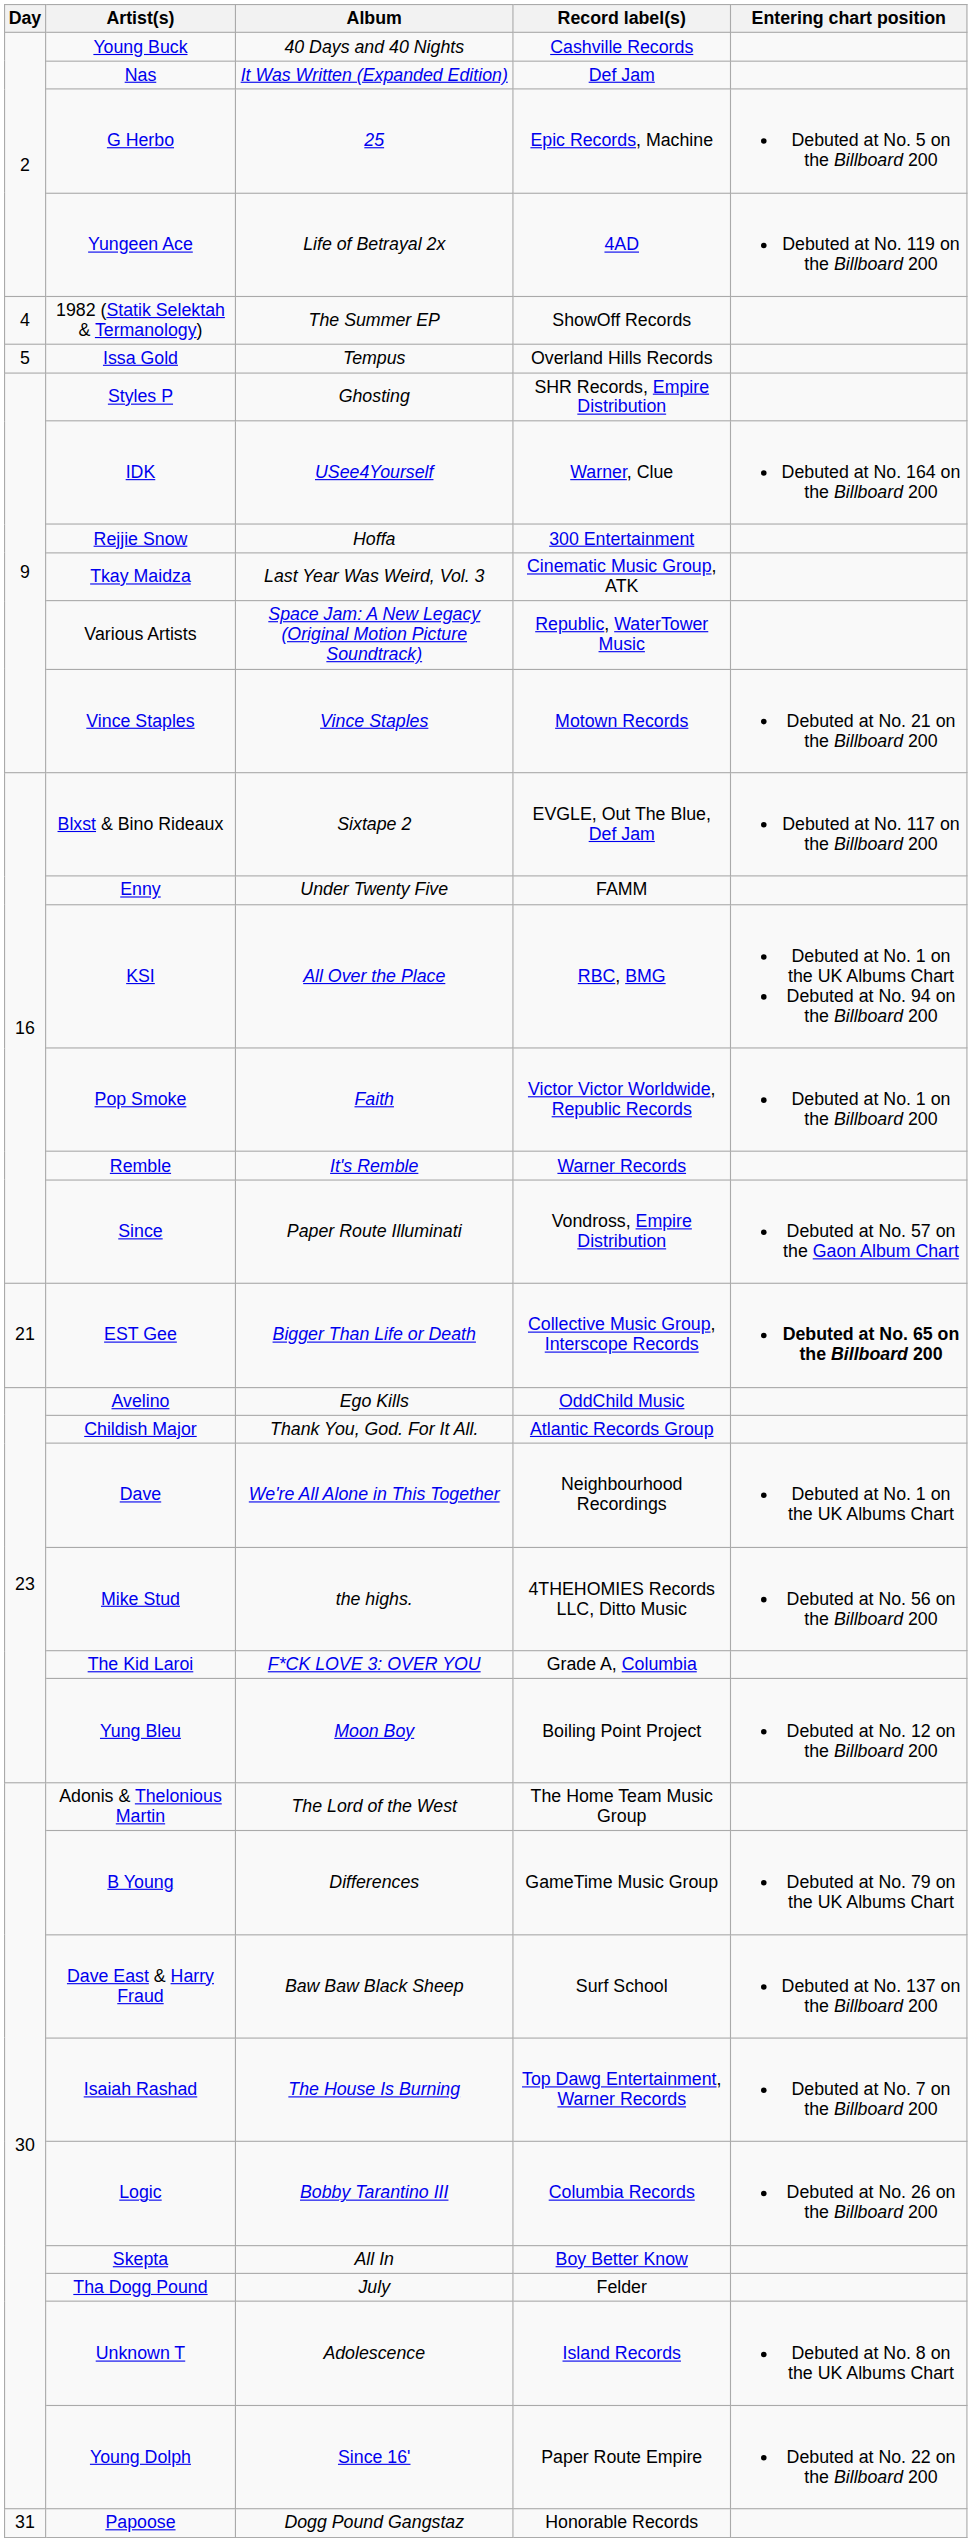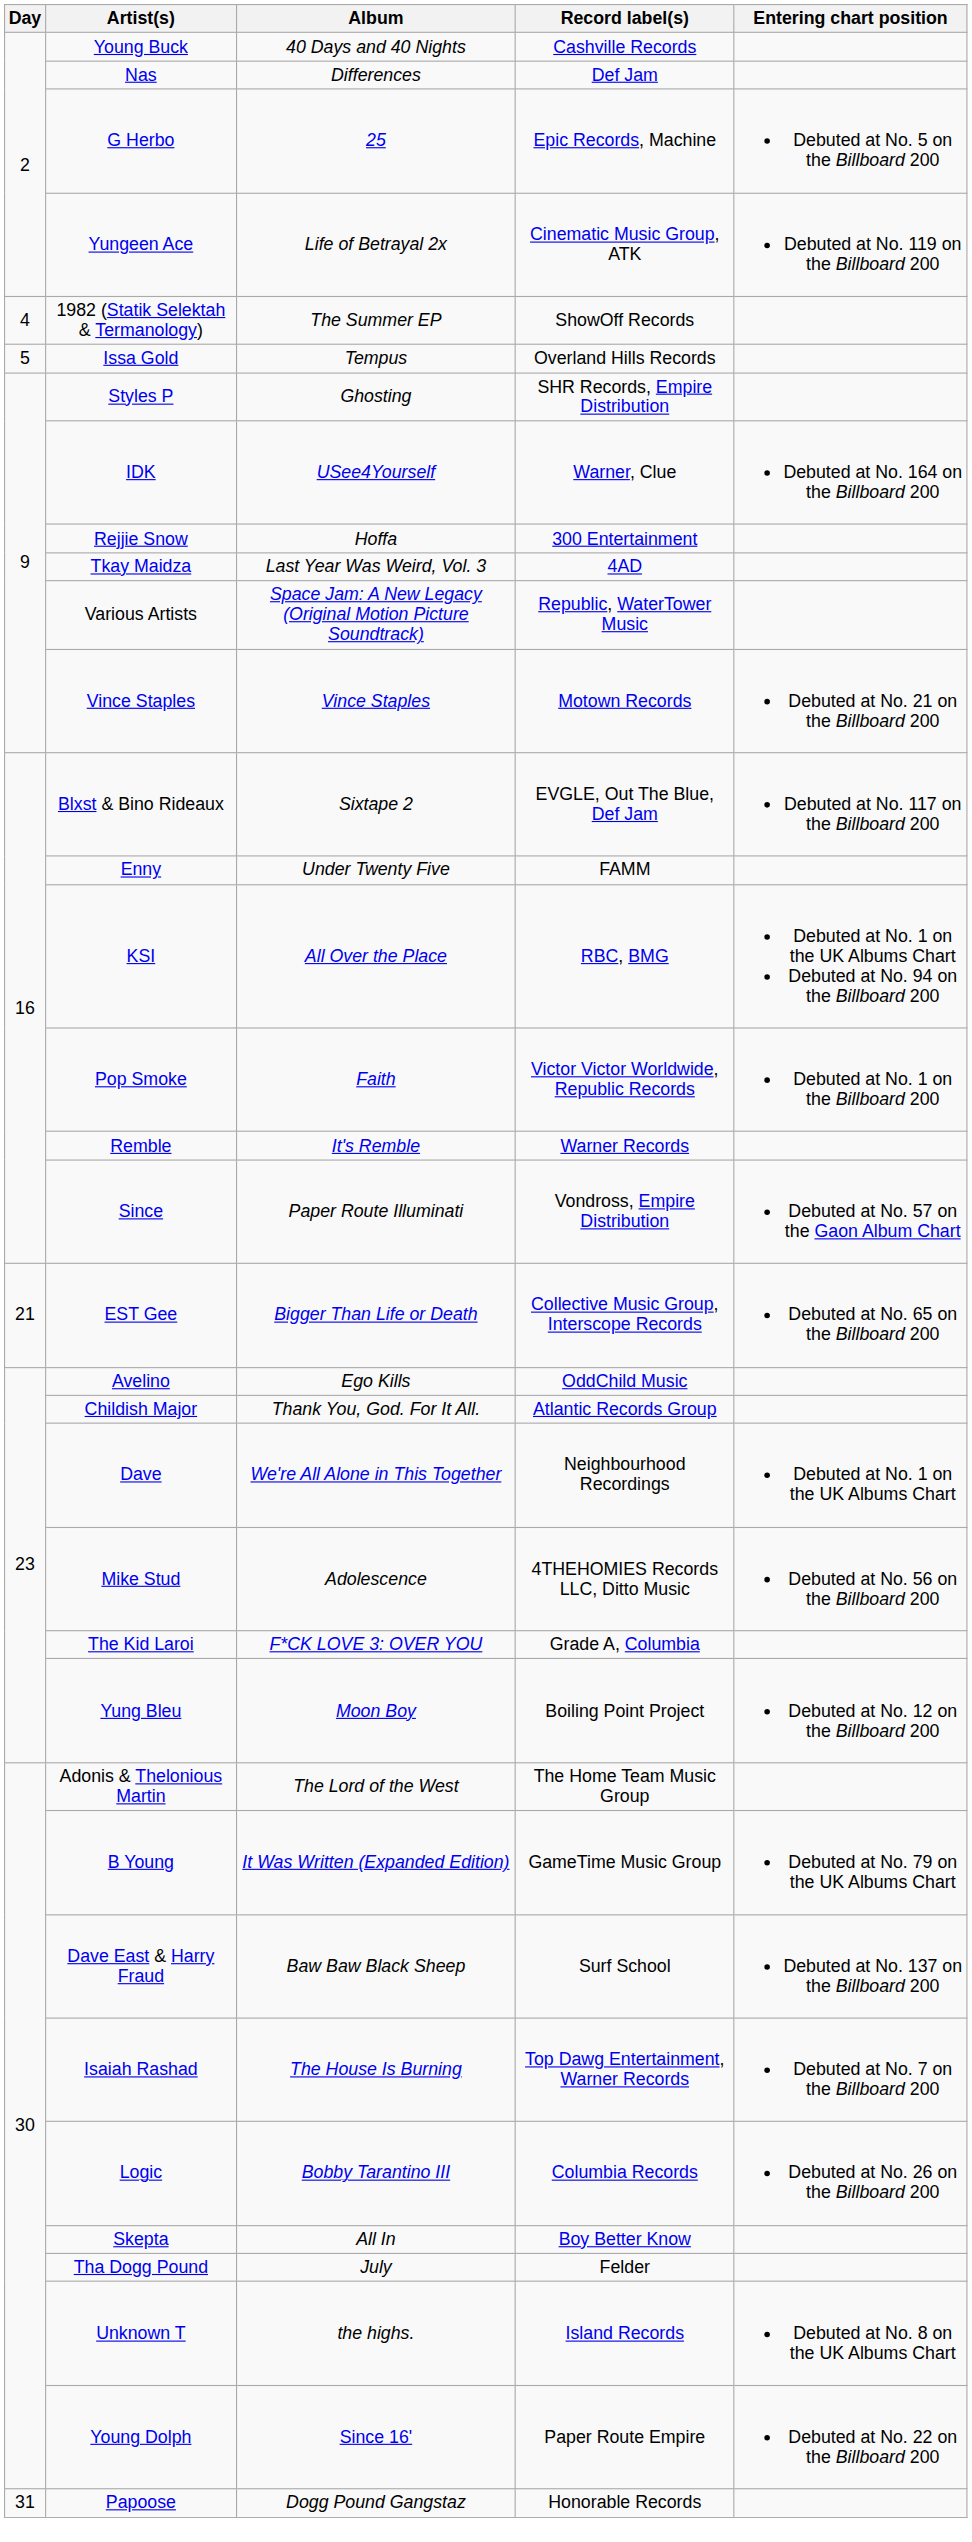Nas | Album: It Was Written (Expanded Edition) -> Differences
Yungeen Ace | Record label(s): 4AD -> Cinematic Music Group, ATK
Tkay Maidza | Record label(s): Cinematic Music Group, ATK -> 4AD
EST Gee | Entering chart position: bold -> normal
Mike Stud | Album: the highs. -> Adolescence
B Young | Album: Differences -> It Was Written (Expanded Edition)
Unknown T | Album: Adolescence -> the highs.
